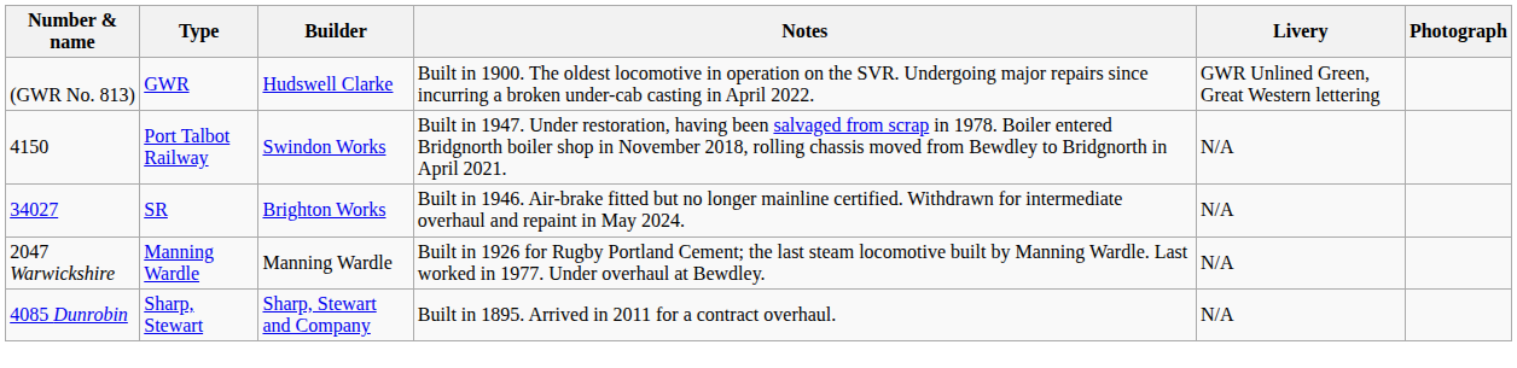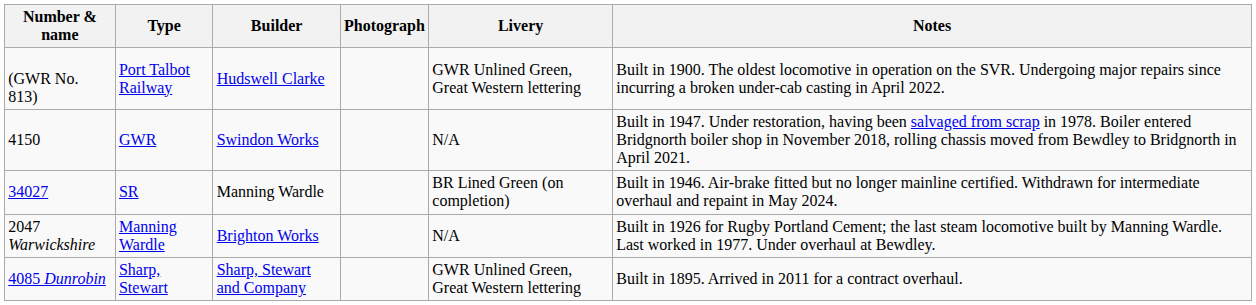columns swapped: Photograph <-> Notes
(GWR No. 813) | Type: GWR -> Port Talbot Railway
4150 | Type: Port Talbot Railway -> GWR
34027 | Builder: Brighton Works -> Manning Wardle
34027 | Livery: N/A -> BR Lined Green (on completion)
2047 Warwickshire | Builder: Manning Wardle -> Brighton Works
4085 Dunrobin | Livery: N/A -> GWR Unlined Green, Great Western lettering
